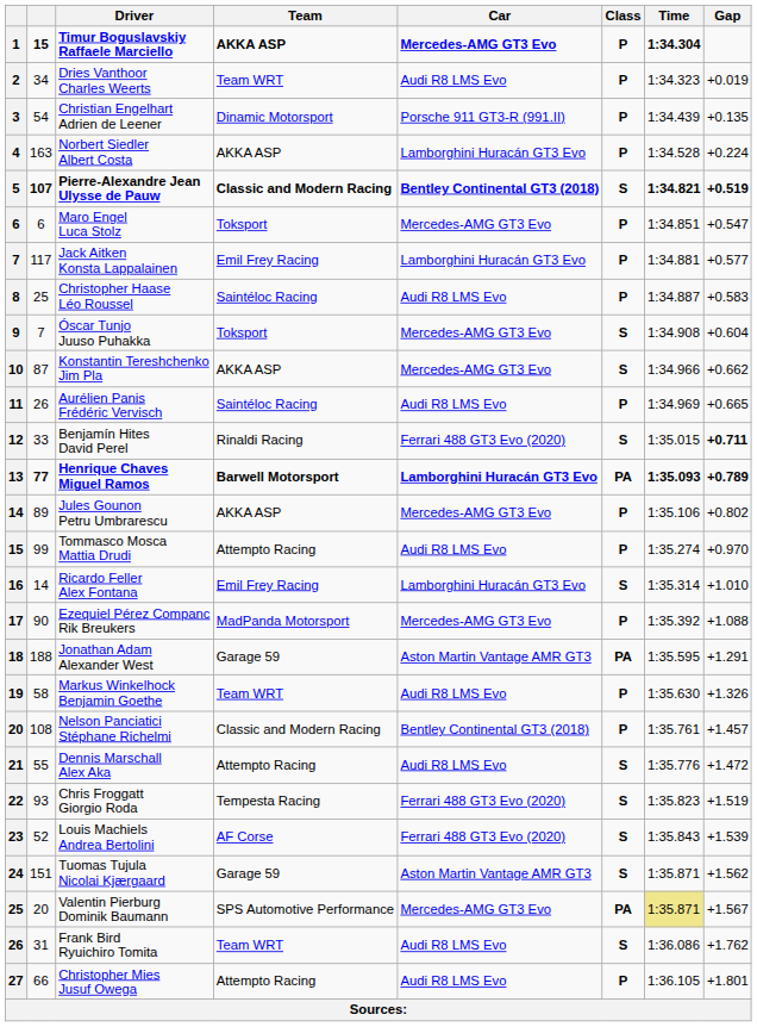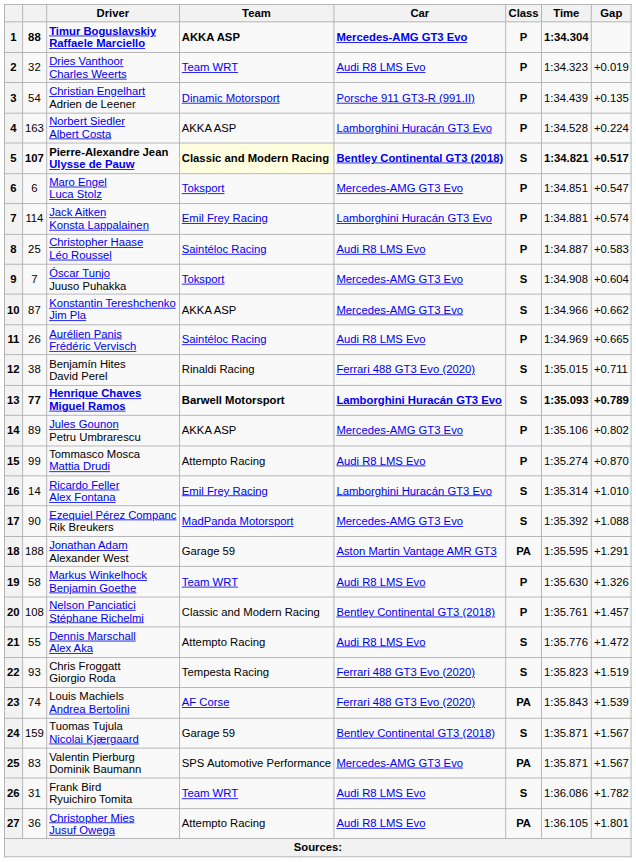Timur Boguslavskiy Raffaele Marciello | column 2: 15 -> 88
Dries Vanthoor Charles Weerts | column 2: 34 -> 32
Pierre-Alexandre Jean Ulysse de Pauw | Team: no background -> lightyellow background
Pierre-Alexandre Jean Ulysse de Pauw | Gap: +0.519 -> +0.517
Jack Aitken Konsta Lappalainen | column 2: 117 -> 114
Jack Aitken Konsta Lappalainen | Gap: +0.577 -> +0.574
Benjamín Hites David Perel | column 2: 33 -> 38
Benjamín Hites David Perel | Gap: bold -> normal
Henrique Chaves Miguel Ramos | Class: PA -> S
Tommasco Mosca Mattia Drudi | Gap: +0.970 -> +0.870
Ezequiel Pérez Companc Rik Breukers | Class: P -> S
Louis Machiels Andrea Bertolini | column 2: 52 -> 74
Louis Machiels Andrea Bertolini | Class: S -> PA
Tuomas Tujula Nicolai Kjærgaard | column 2: 151 -> 159
Tuomas Tujula Nicolai Kjærgaard | Car: Aston Martin Vantage AMR GT3 -> Bentley Continental GT3 (2018)
Tuomas Tujula Nicolai Kjærgaard | Gap: +1.562 -> +1.567
Valentin Pierburg Dominik Baumann | column 2: 20 -> 83
Valentin Pierburg Dominik Baumann | Time: khaki background -> no background
Frank Bird Ryuichiro Tomita | Gap: +1.762 -> +1.782
Christopher Mies Jusuf Owega | column 2: 66 -> 36
Christopher Mies Jusuf Owega | Class: P -> PA
